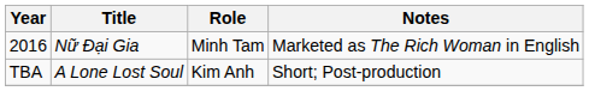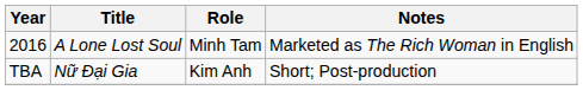2016 | Title: Nữ Đại Gia -> A Lone Lost Soul
TBA | Title: A Lone Lost Soul -> Nữ Đại Gia
